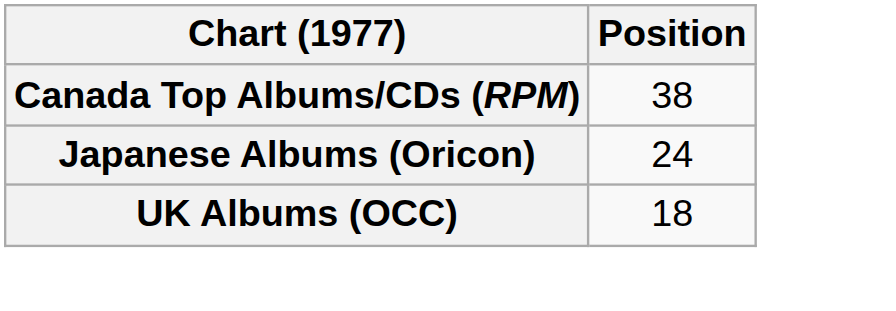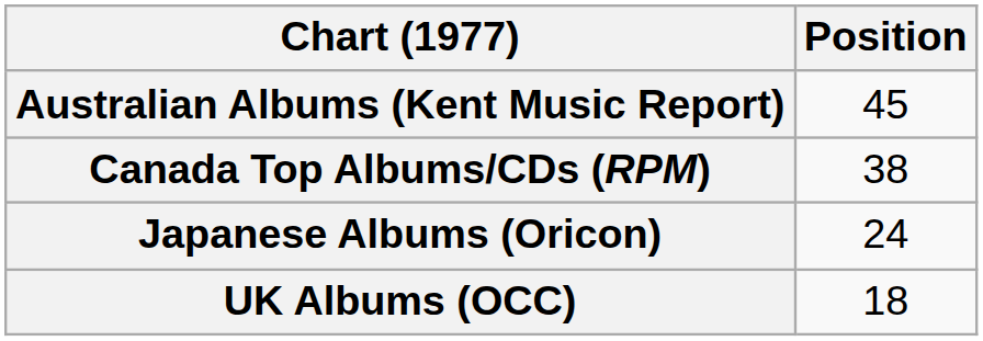+ row: Australian Albums (Kent Music Report) | 45
